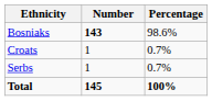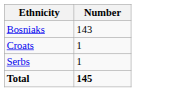- column: Percentage | 98.6% | 0.7% | 0.7% | 100%
Bosniaks | Number: bold -> normal
